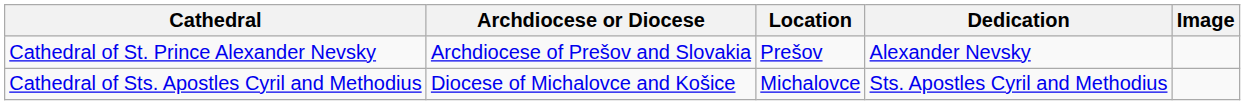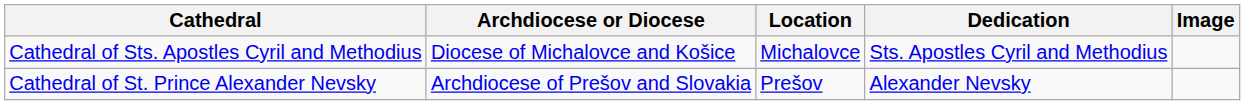rows swapped: Cathedral of Sts. Apostles Cyril and Methodius <-> Cathedral of St. Prince Alexander Nevsky
